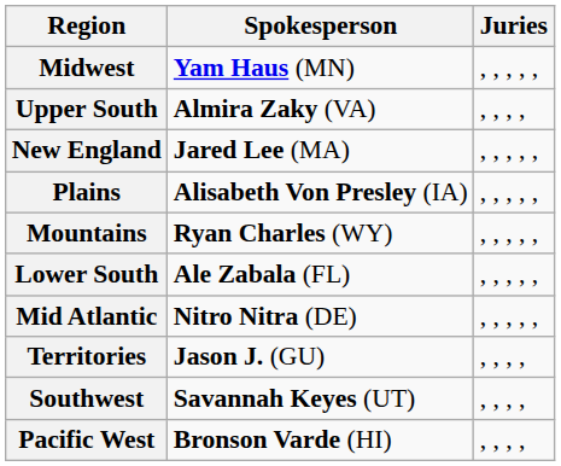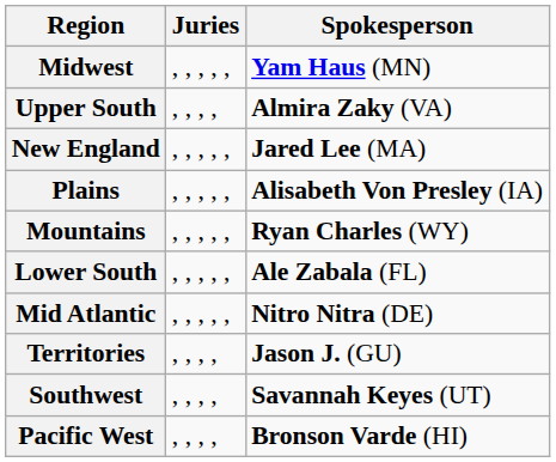columns swapped: Juries <-> Spokesperson
